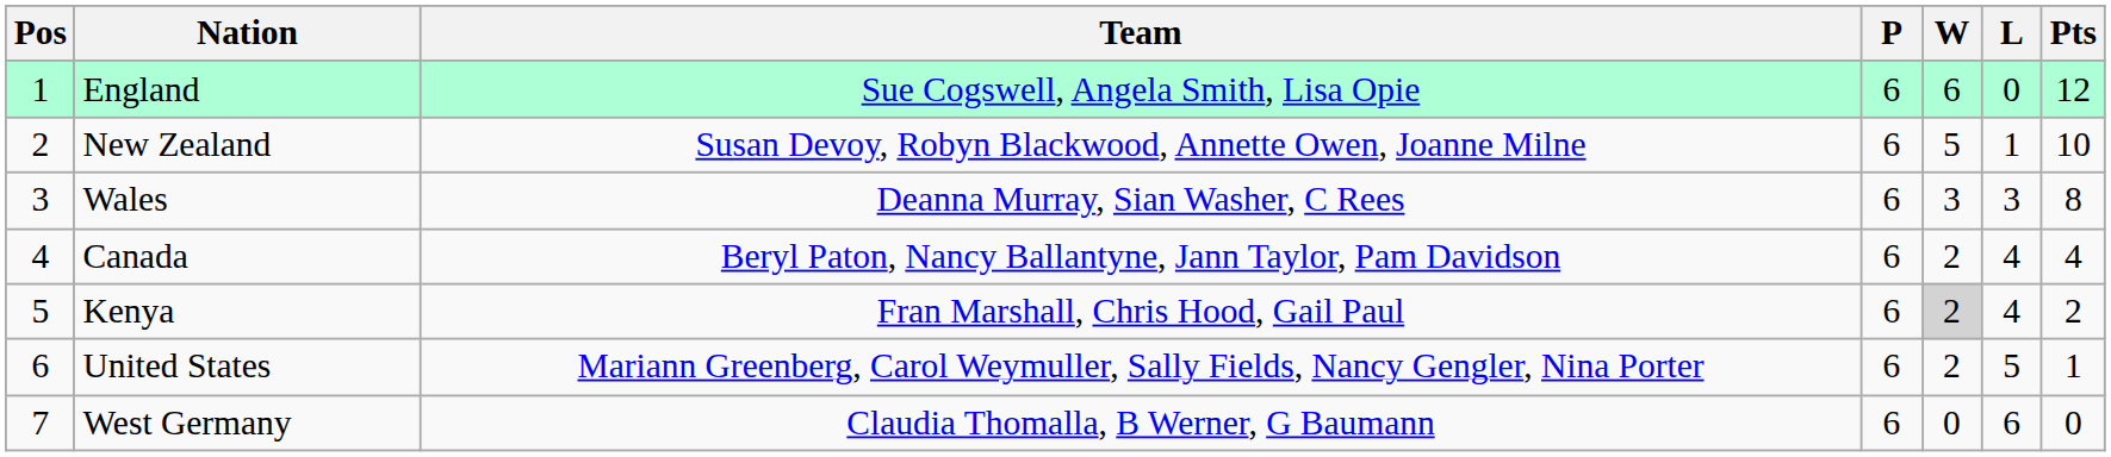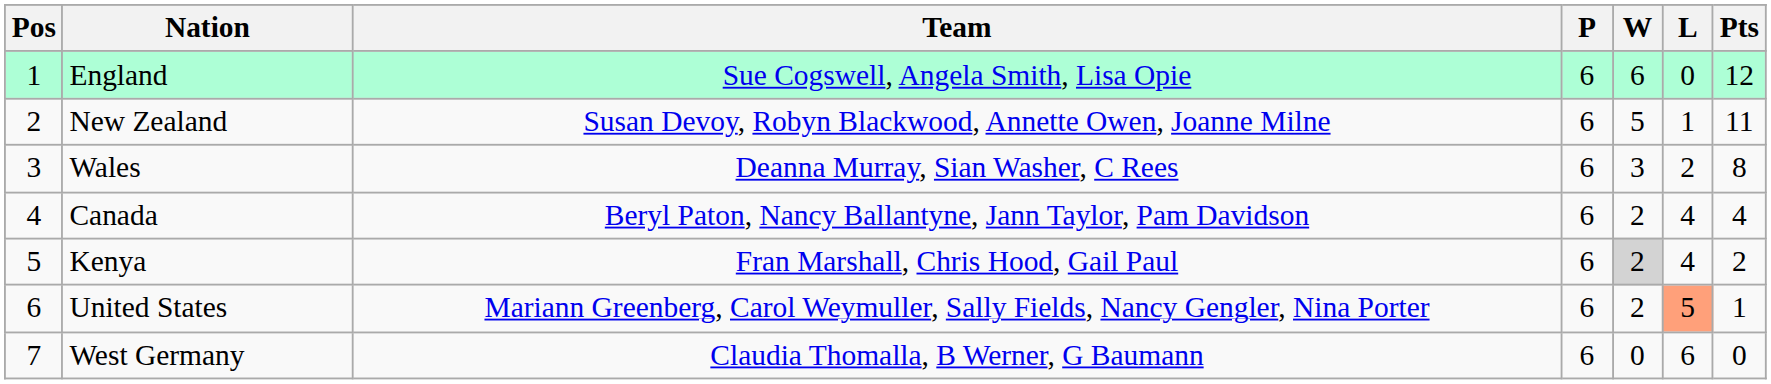New Zealand | Pts: 10 -> 11
Wales | L: 3 -> 2
United States | L: no background -> lightsalmon background
